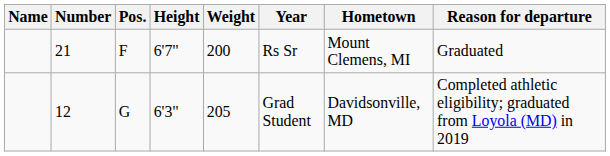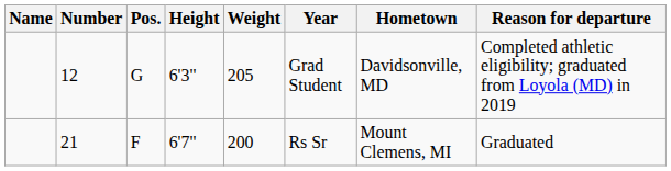rows swapped: 21 <-> 12
